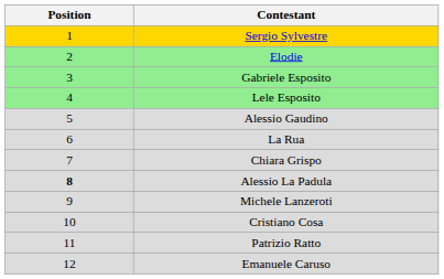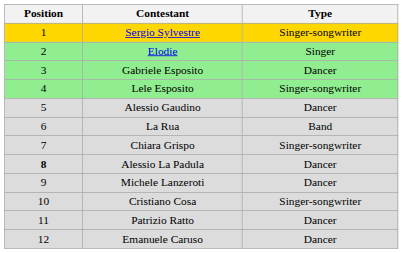+ column: Type | Singer-songwriter | Singer | Dancer | Singer-songwriter | Dancer | Band | Singer-songwriter | Dancer | Dancer | Singer-songwriter | Dancer | Dancer
